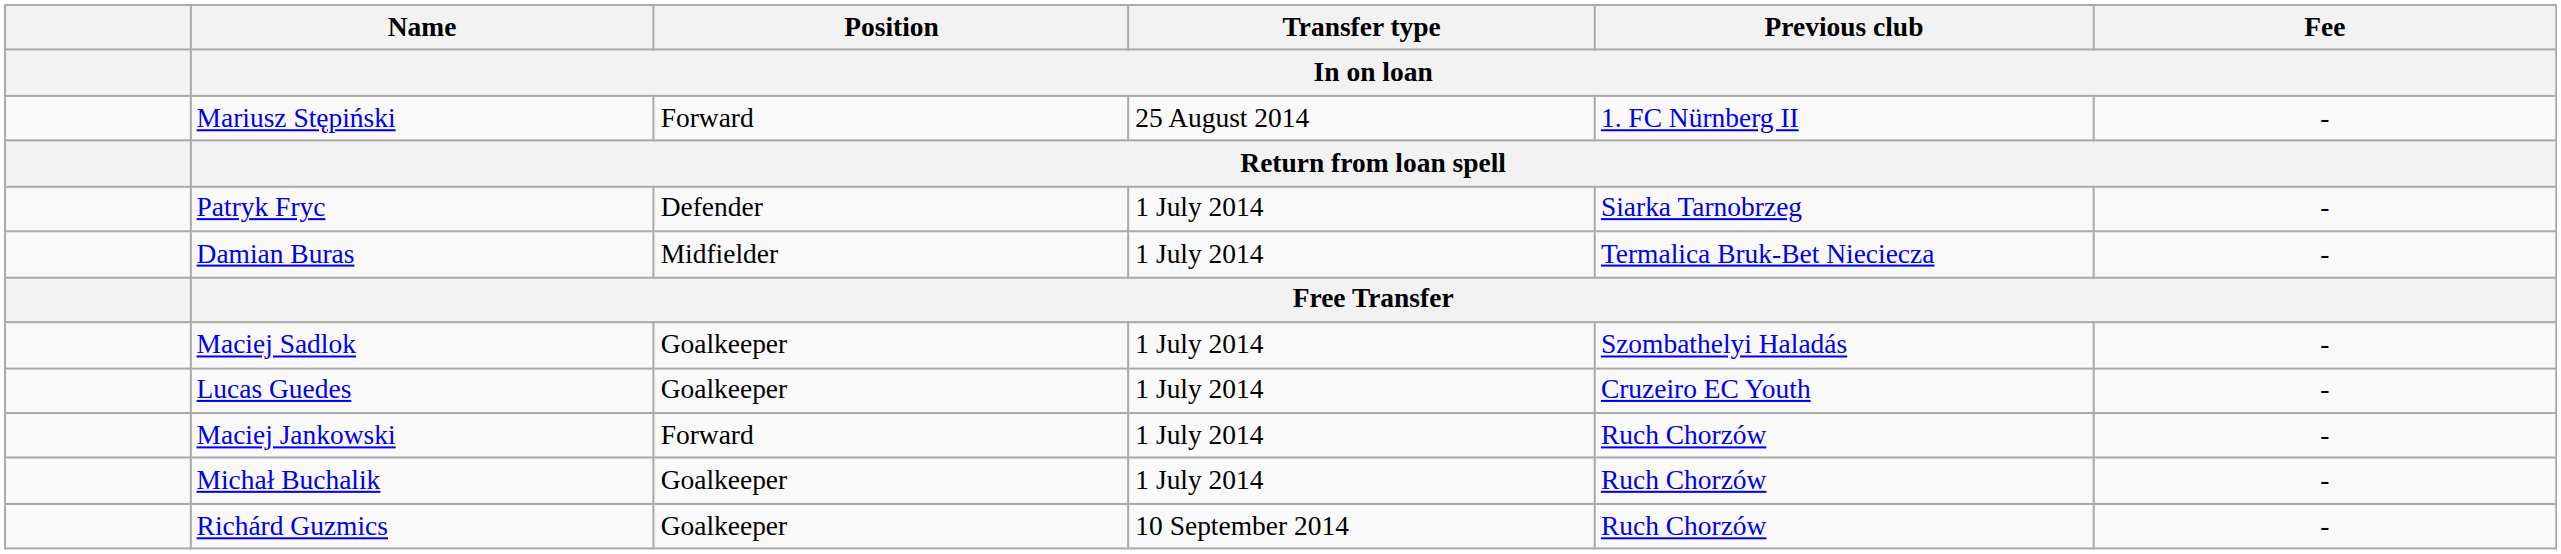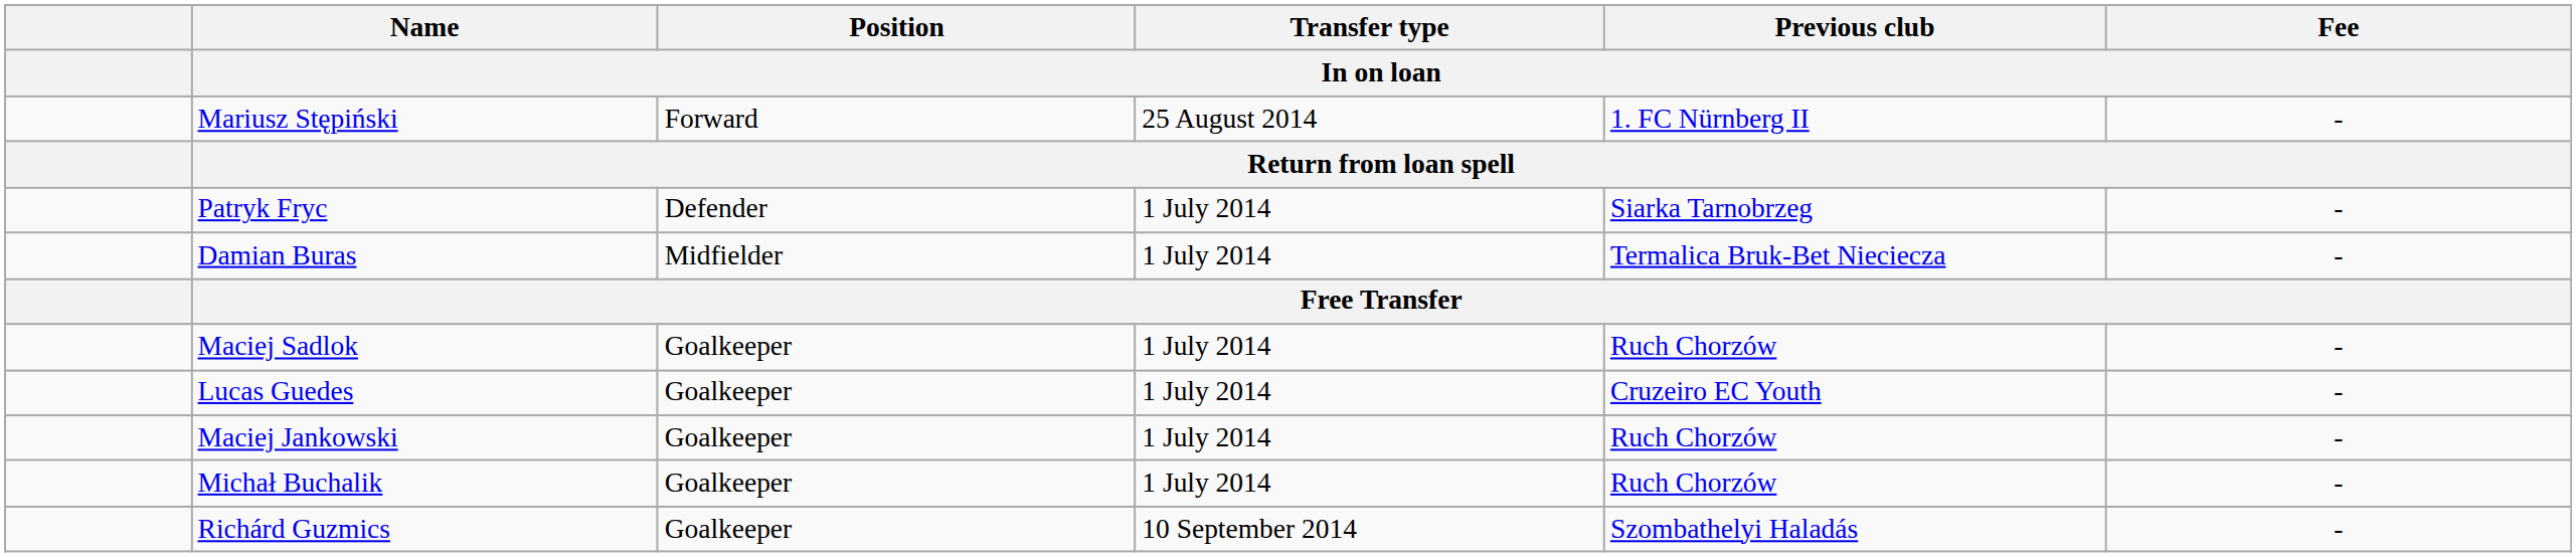Maciej Sadlok | Previous club / In on loan: Szombathelyi Haladás -> Ruch Chorzów
Maciej Jankowski | Position / In on loan: Forward -> Goalkeeper
Richárd Guzmics | Previous club / In on loan: Ruch Chorzów -> Szombathelyi Haladás
